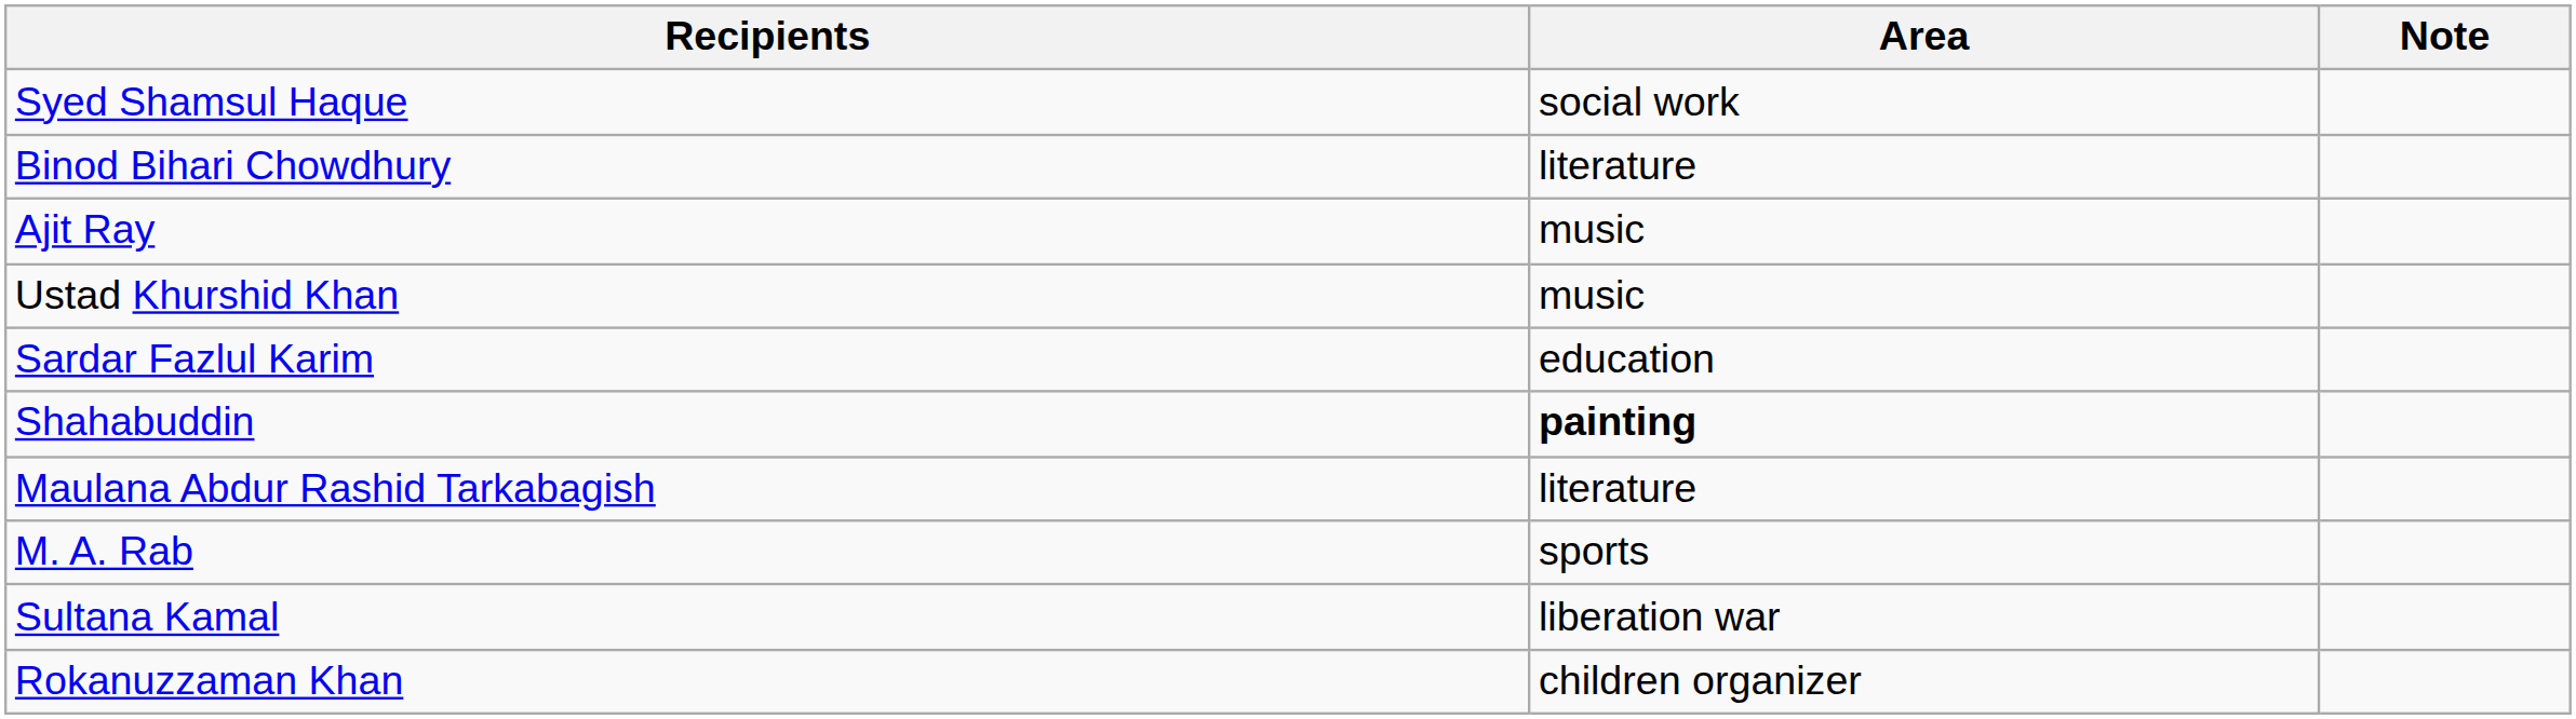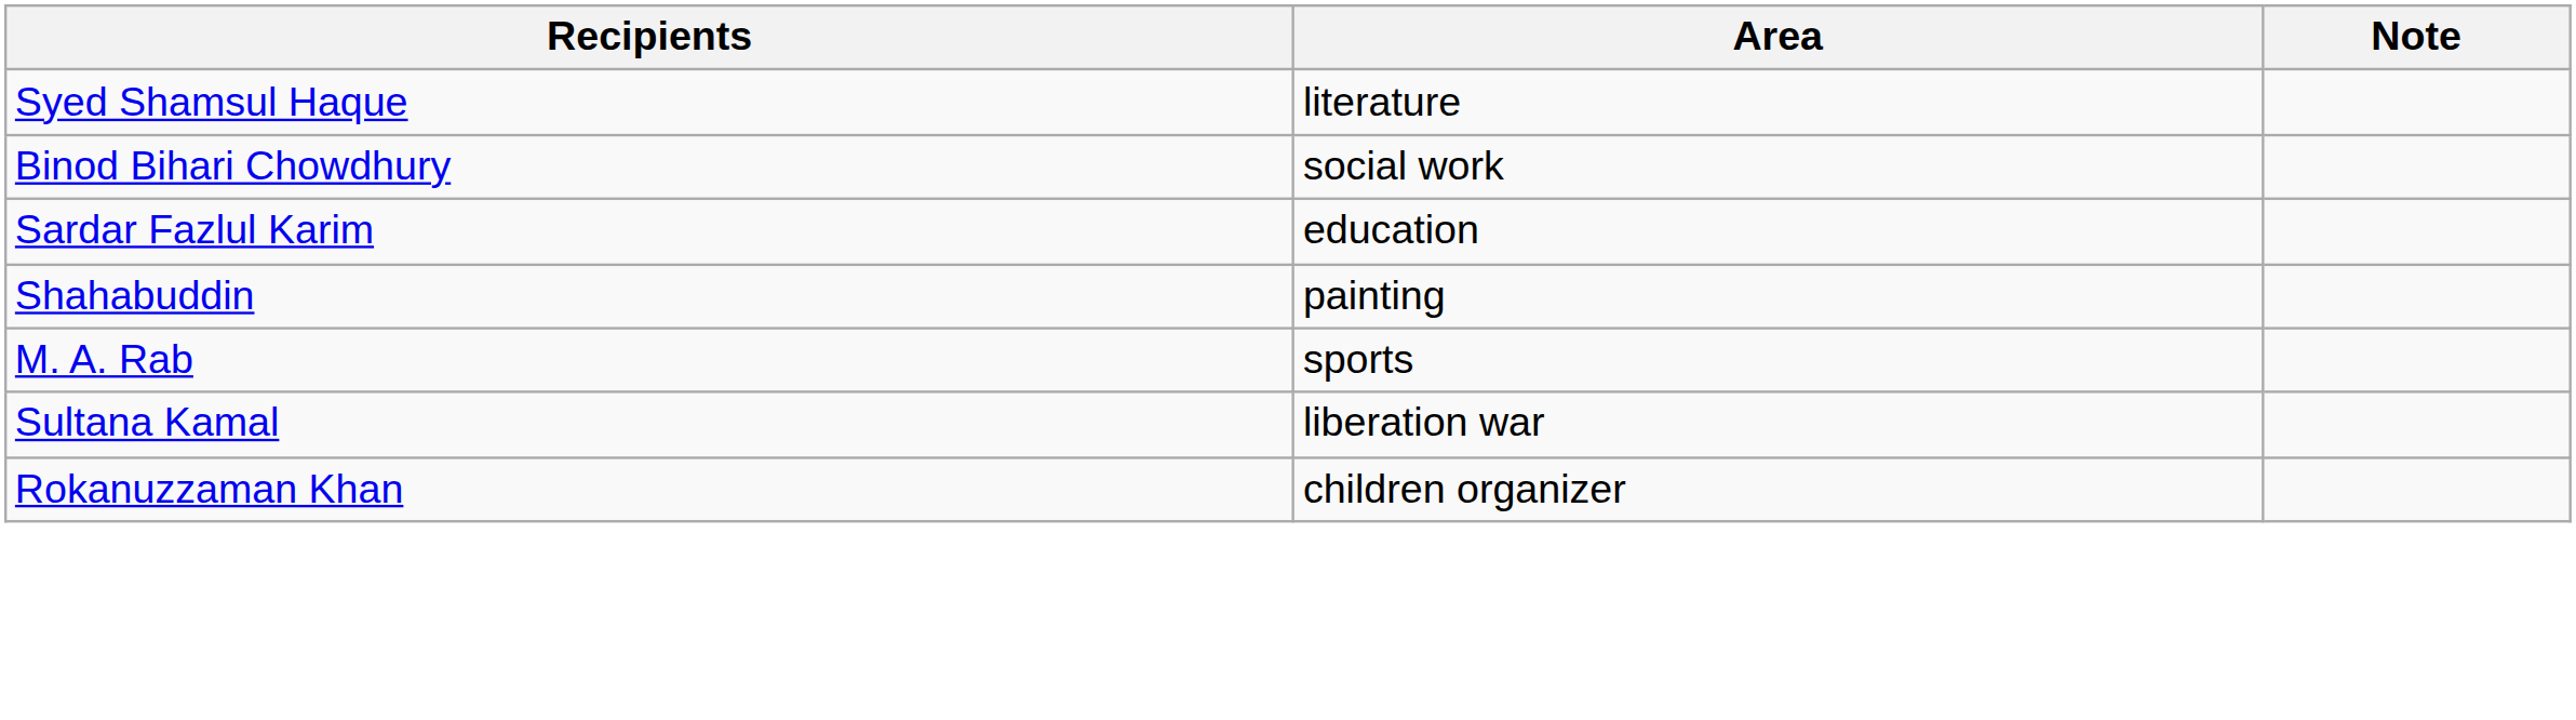Syed Shamsul Haque | Area: social work -> literature
Binod Bihari Chowdhury | Area: literature -> social work
- row: Ajit Ray | music
- row: Ustad Khurshid Khan | music
Shahabuddin | Area: bold -> normal
- row: Maulana Abdur Rashid Tarkabagish | literature
